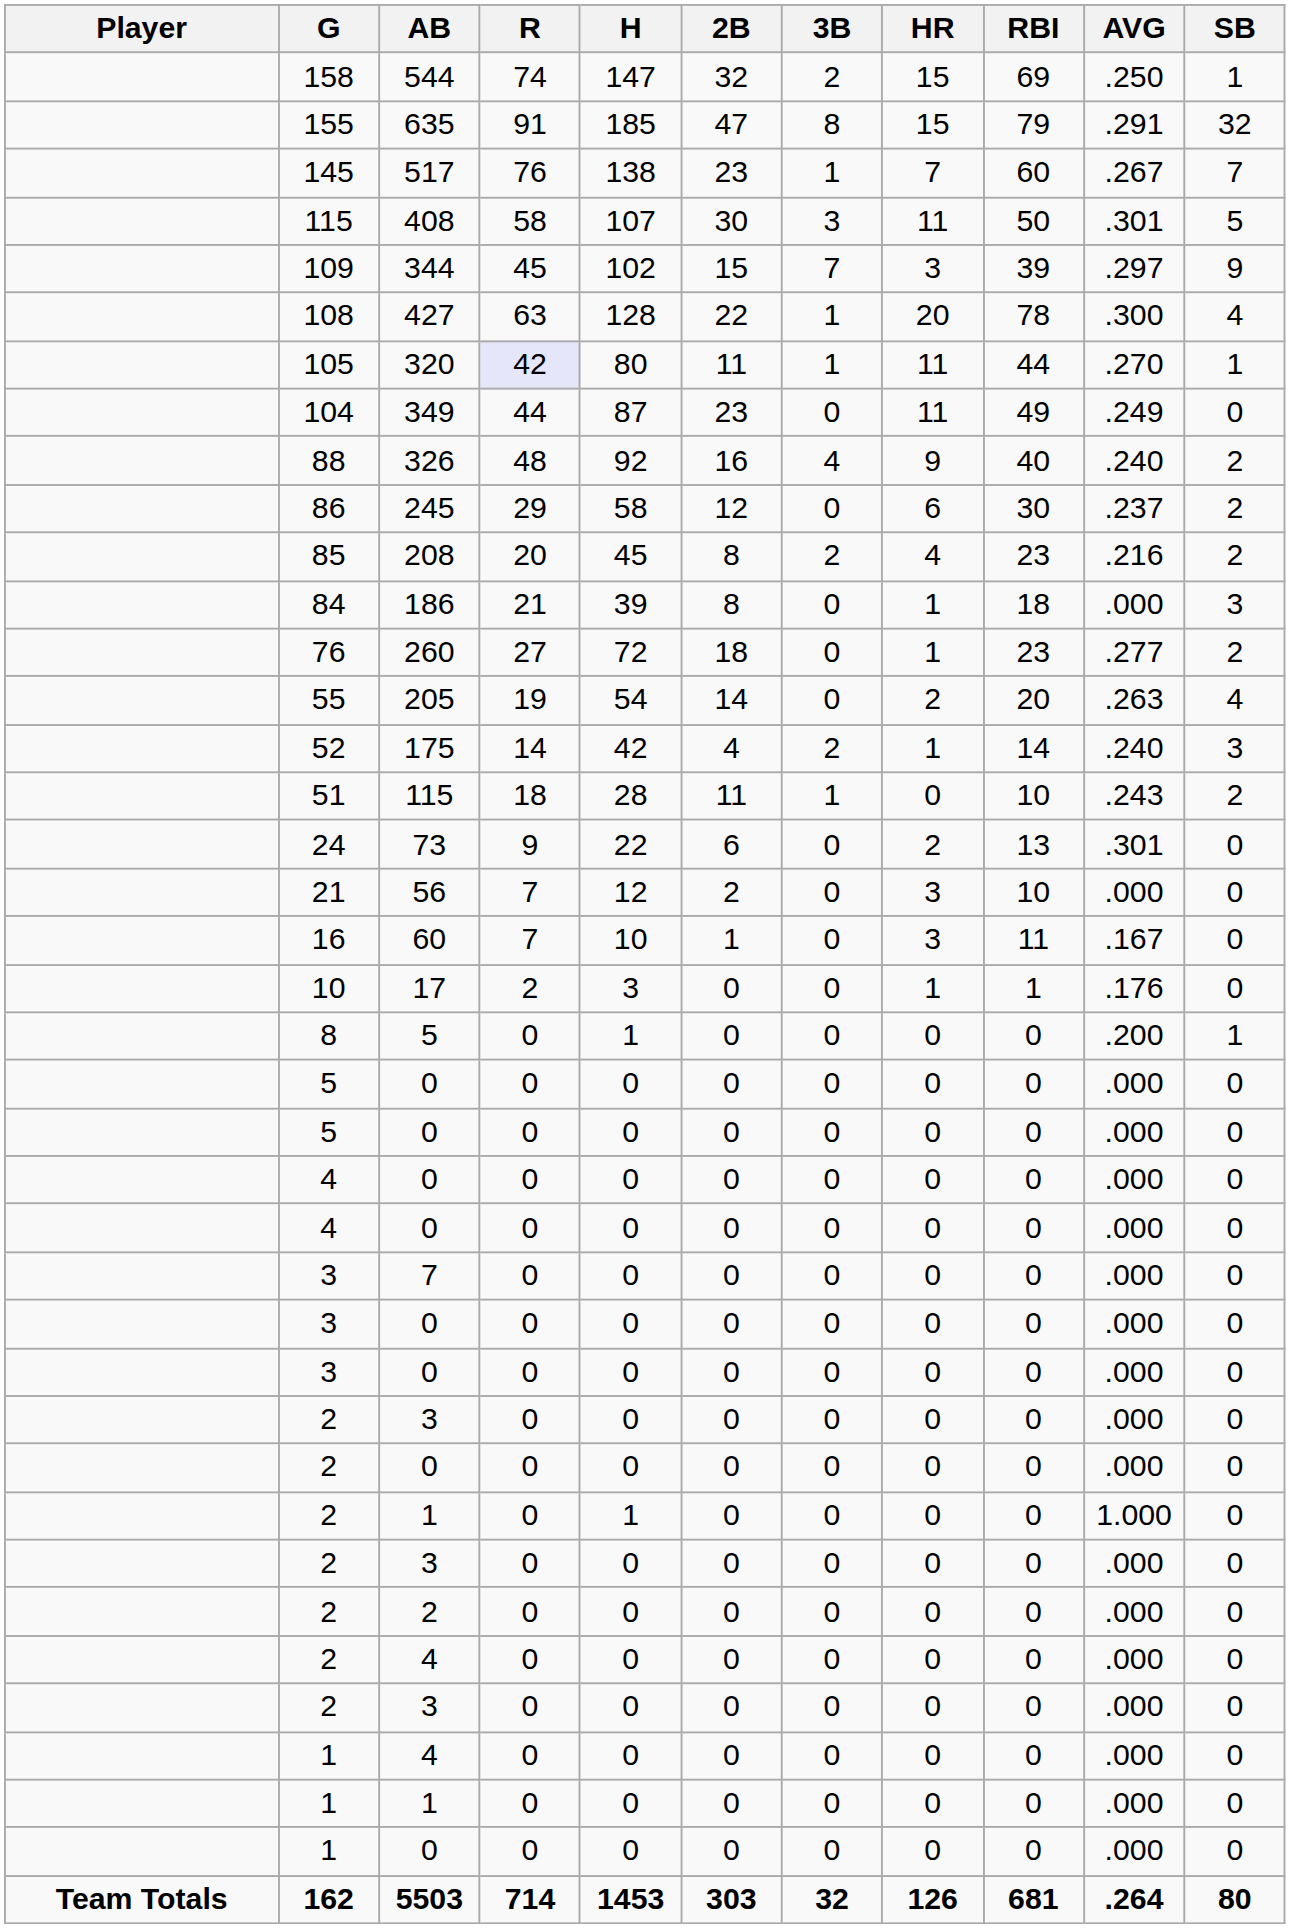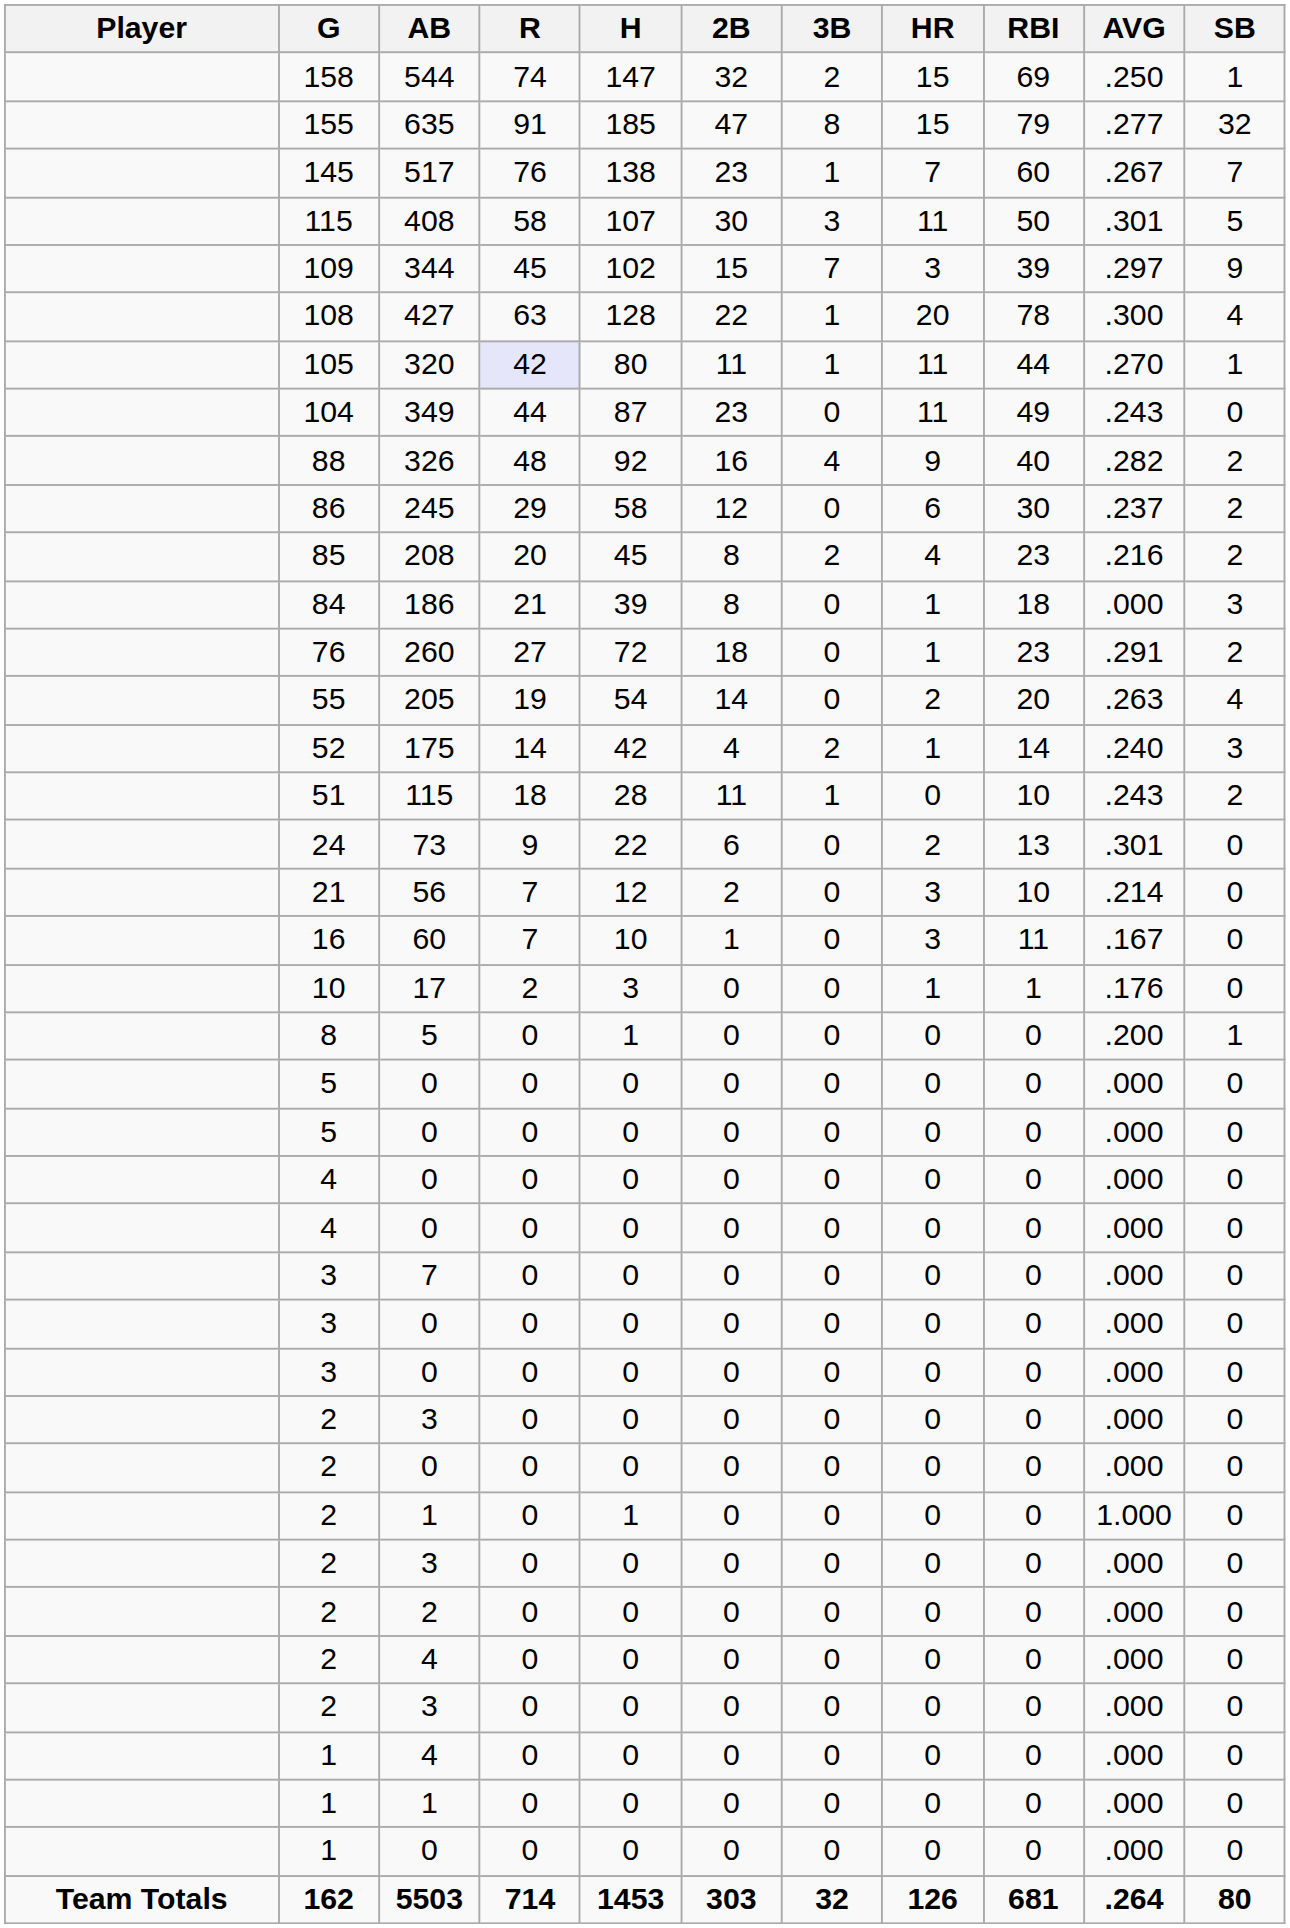635 | AVG: .291 -> .277
349 | AVG: .249 -> .243
326 | AVG: .240 -> .282
260 | AVG: .277 -> .291
56 | AVG: .000 -> .214
